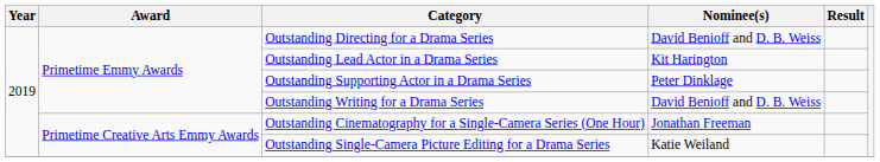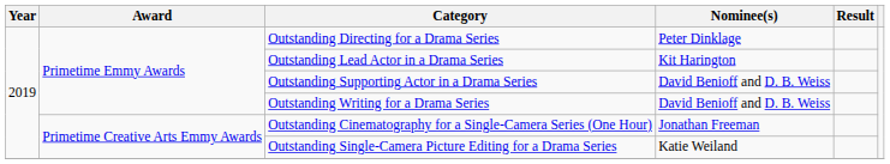Outstanding Directing for a Drama Series | Nominee(s): David Benioff and D. B. Weiss -> Peter Dinklage
Outstanding Supporting Actor in a Drama Series | Nominee(s): Peter Dinklage -> David Benioff and D. B. Weiss
